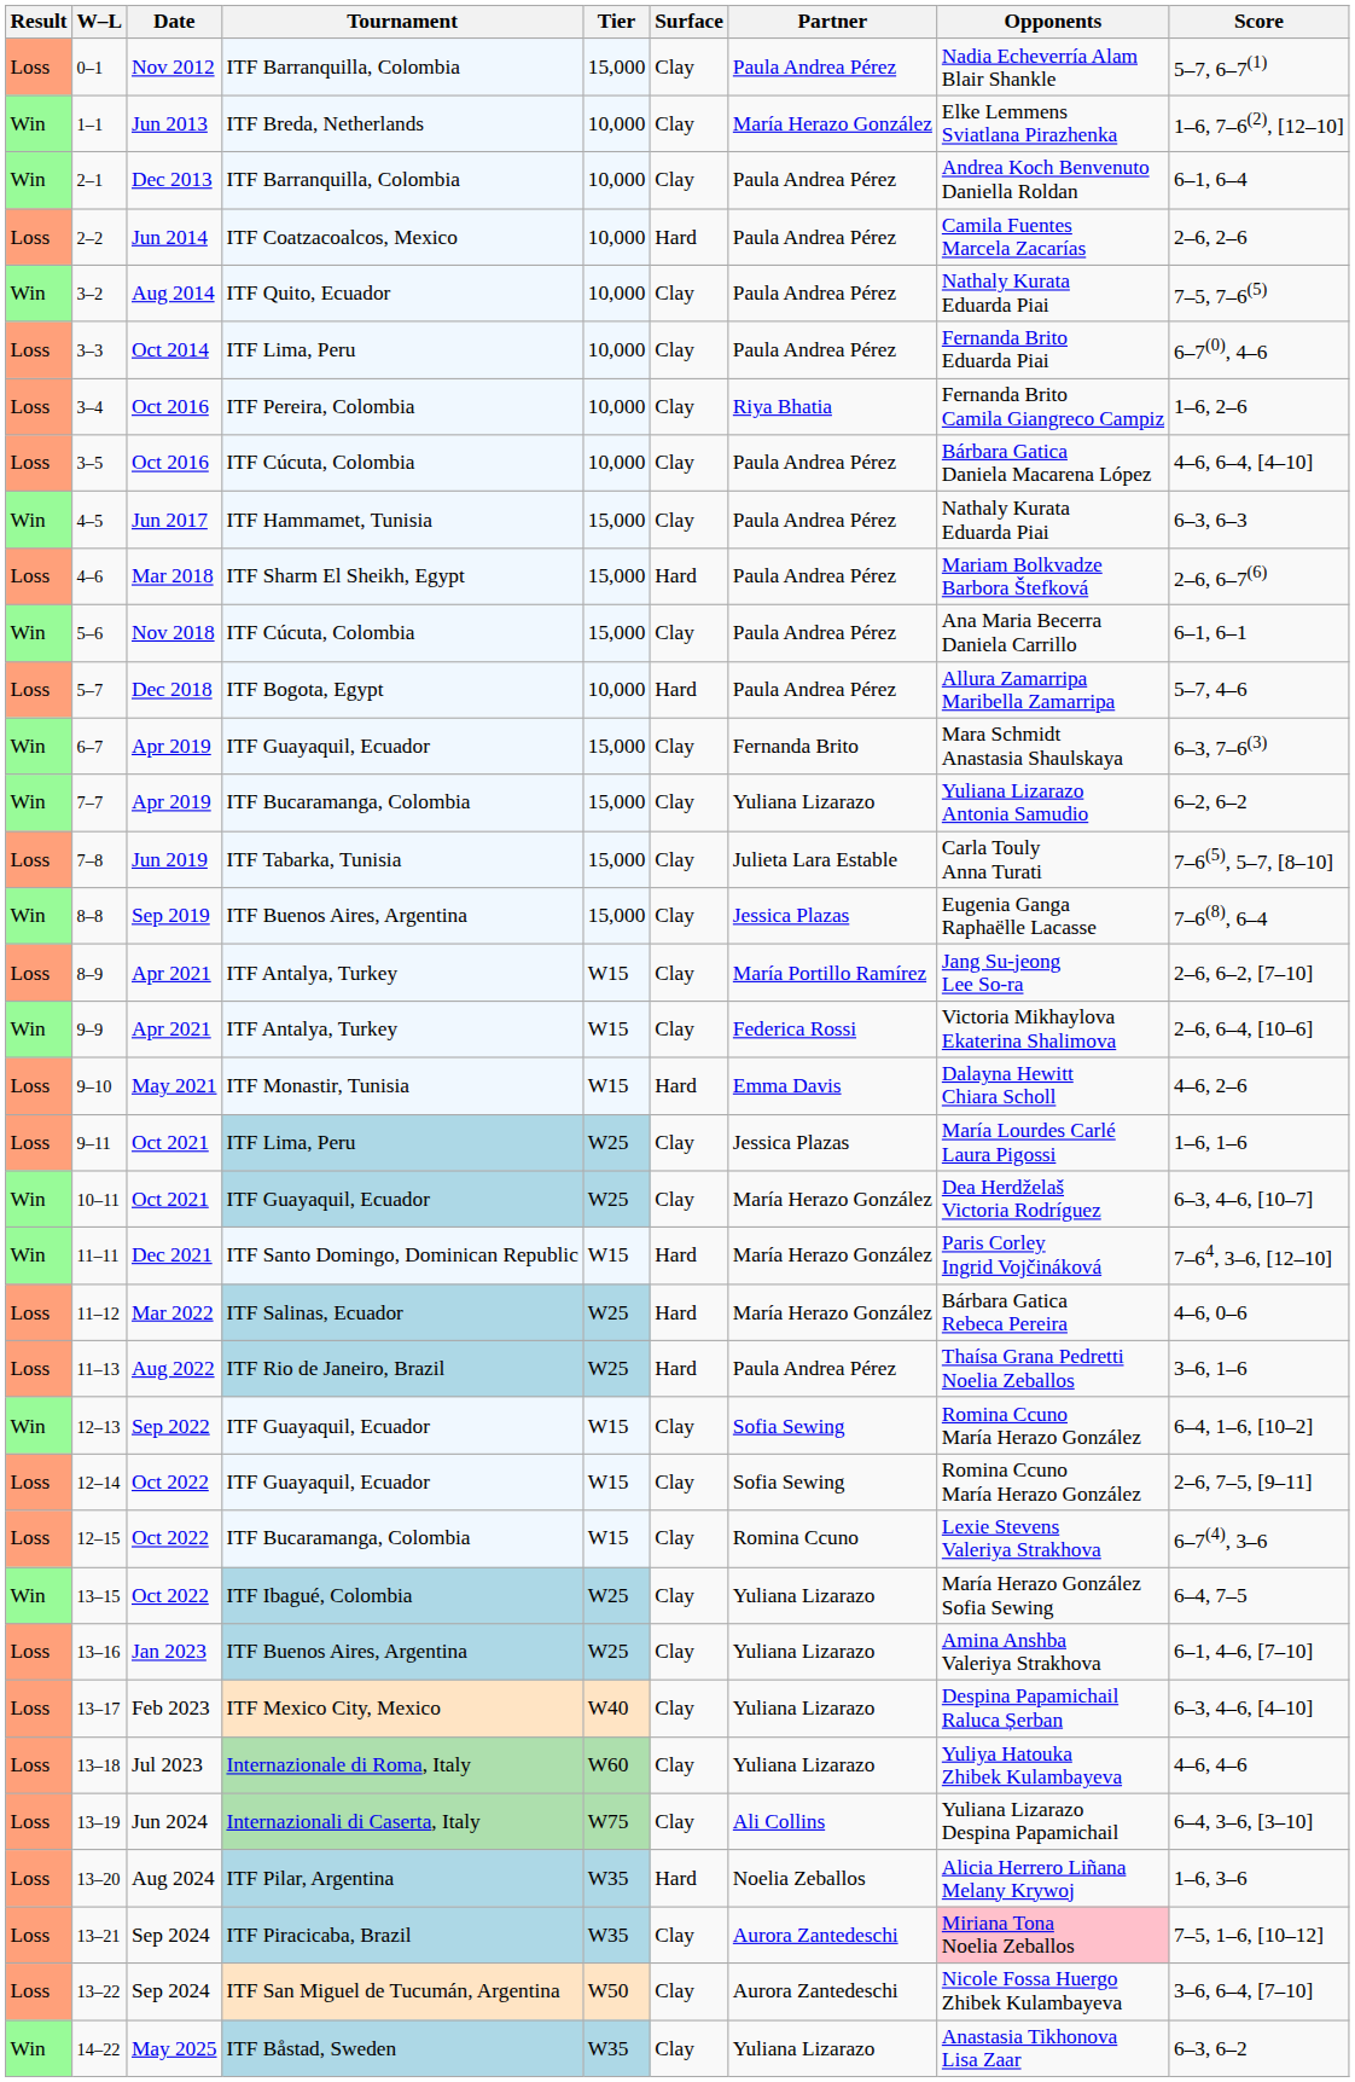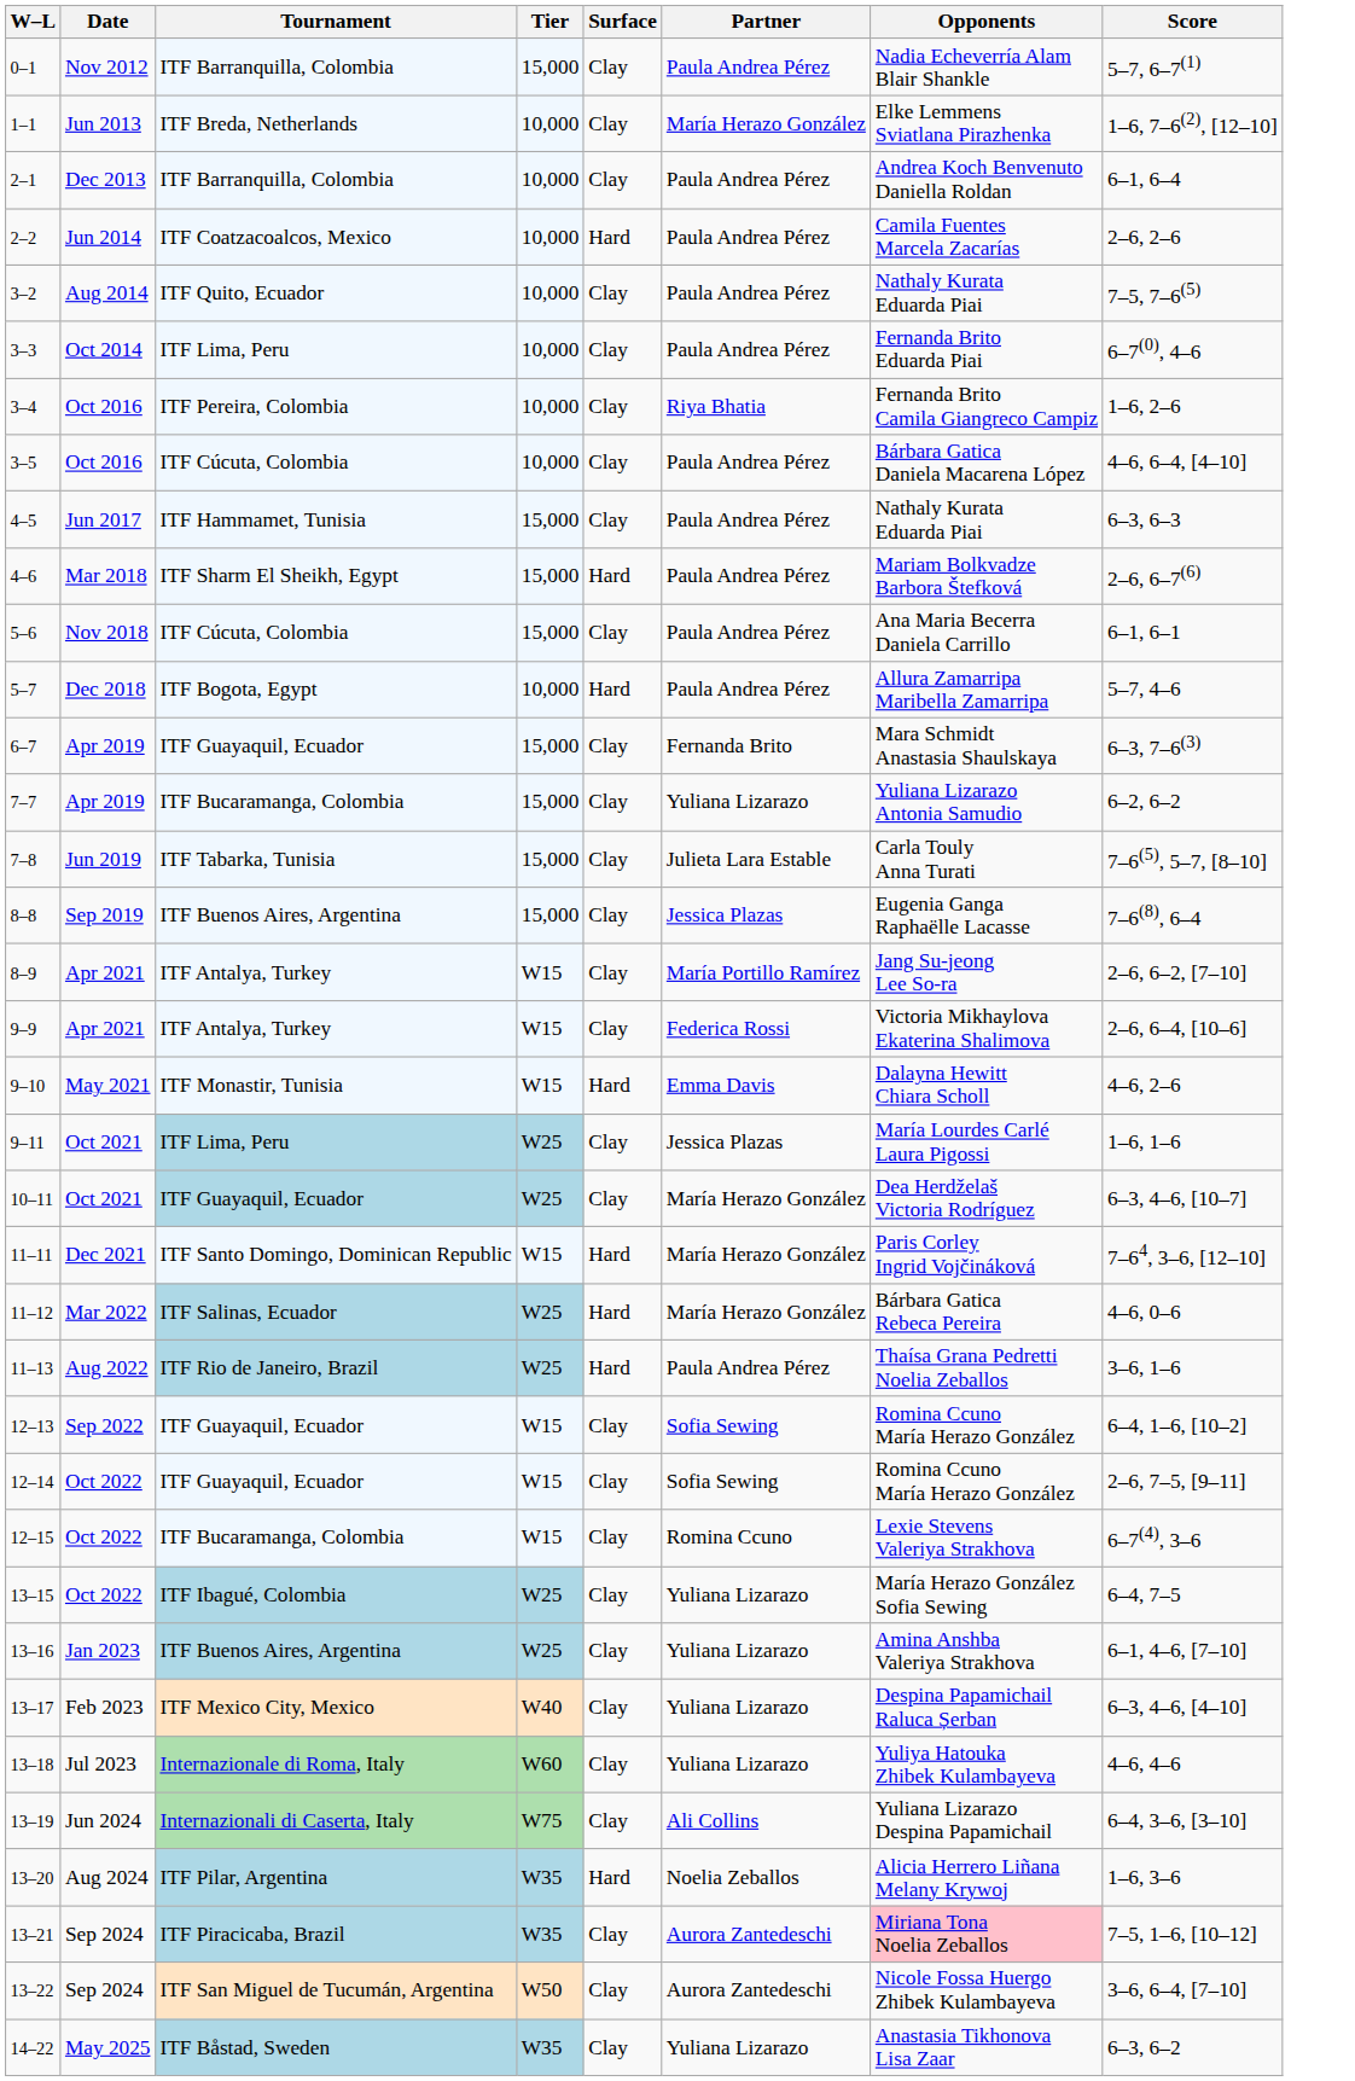- column: Result | Loss | Win | Win | Loss | Win | Loss | Loss | Loss | Win | Loss | Win | Loss | Win | Win | Loss | Win | Loss | Win | Loss | Loss | Win | Win | Loss | Loss | Win | Loss | Loss | Win | Loss | Loss | Loss | Loss | Loss | Loss | Loss | Win
